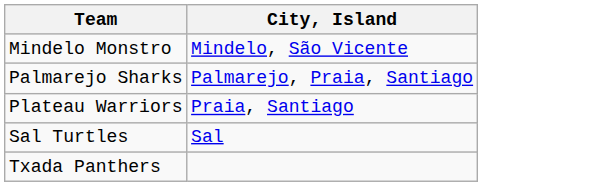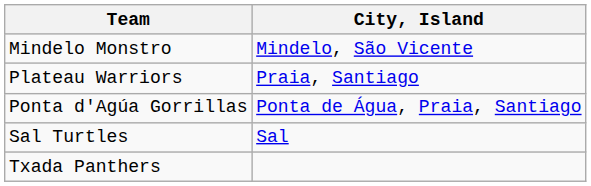- row: Palmarejo Sharks | Palmarejo, Praia, Santiago
+ row: Ponta d'Agúa Gorrillas | Ponta de Água, Praia, Santiago
